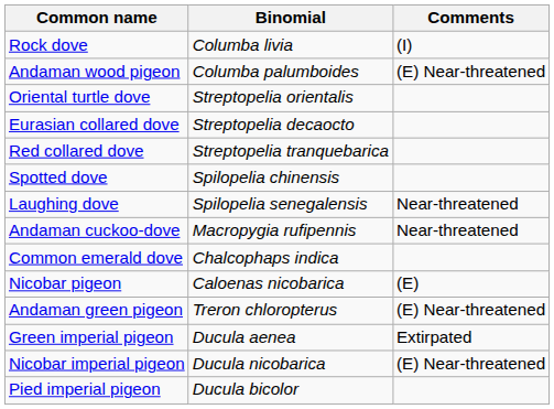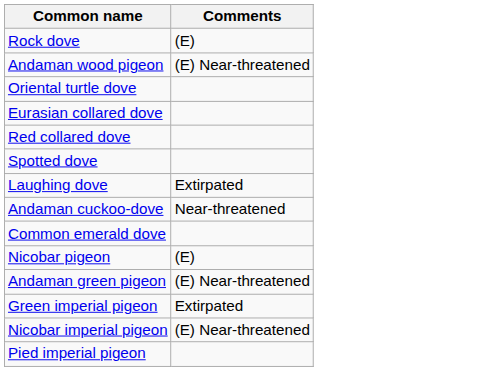- column: Binomial | Columba livia | Columba palumboides | Streptopelia orientalis | Streptopelia decaocto | Streptopelia tranquebarica | Spilopelia chinensis | Spilopelia senegalensis | Macropygia rufipennis | Chalcophaps indica | Caloenas nicobarica | Treron chloropterus | Ducula aenea | Ducula nicobarica | Ducula bicolor
Rock dove | Comments: (I) -> (E)
Laughing dove | Comments: Near-threatened -> Extirpated
